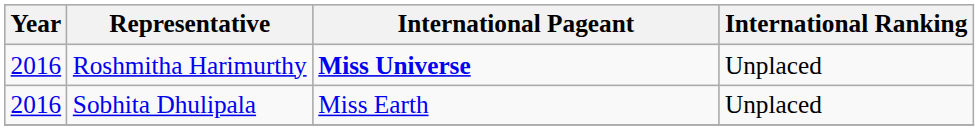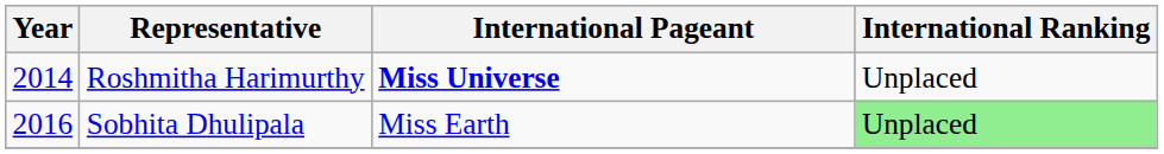Roshmitha Harimurthy | Year: 2016 -> 2014
Sobhita Dhulipala | International Ranking: no background -> lightgreen background
